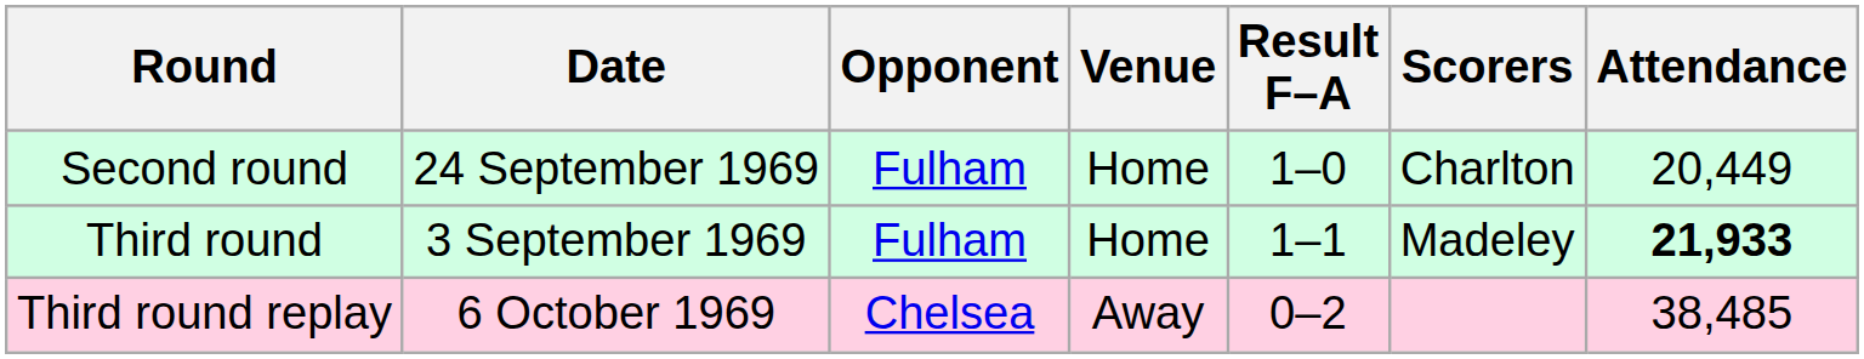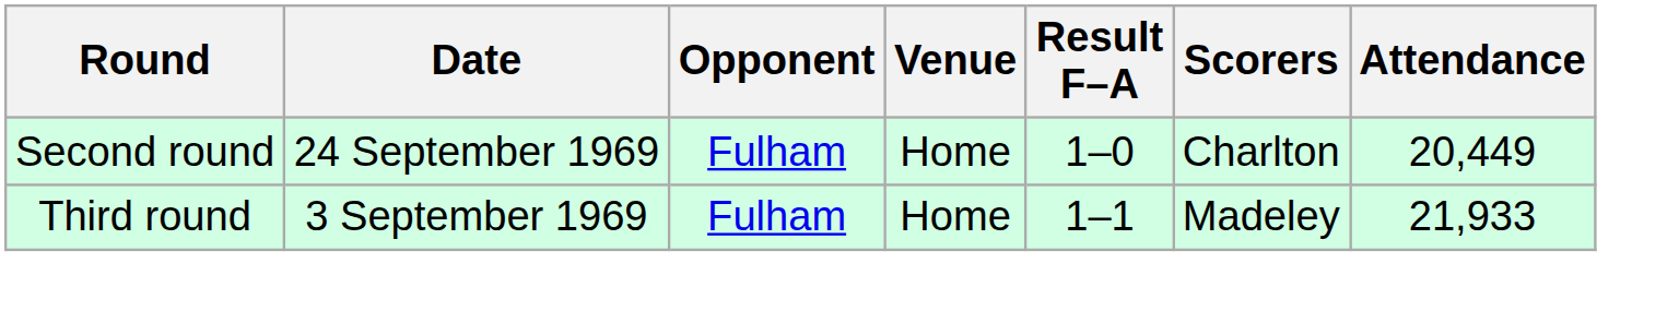Third round | Attendance: bold -> normal
- row: Third round replay | 6 October 1969 | Chelsea | Away | 0–2 | 38,485
